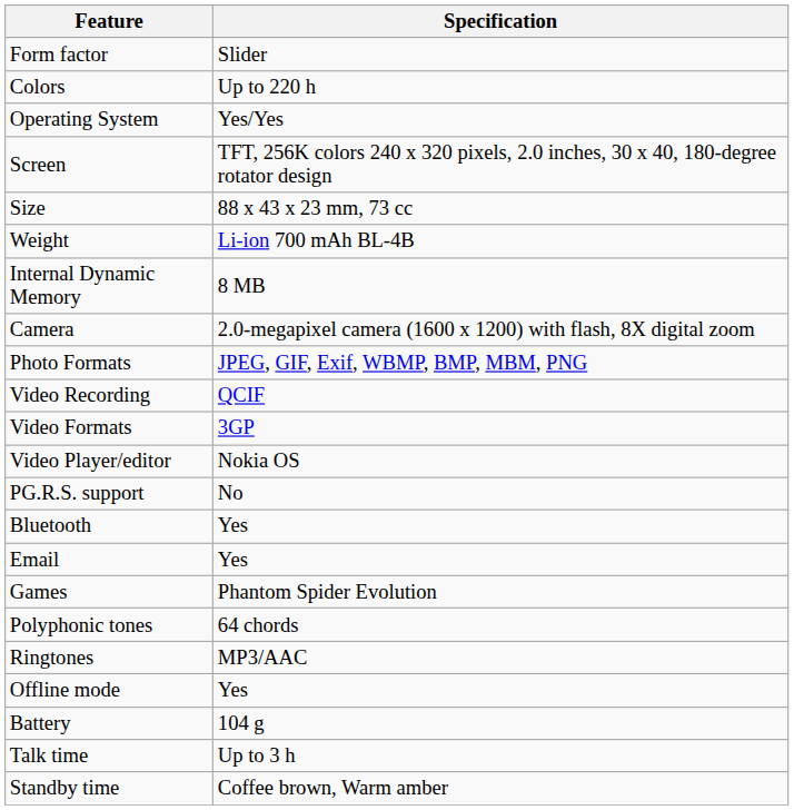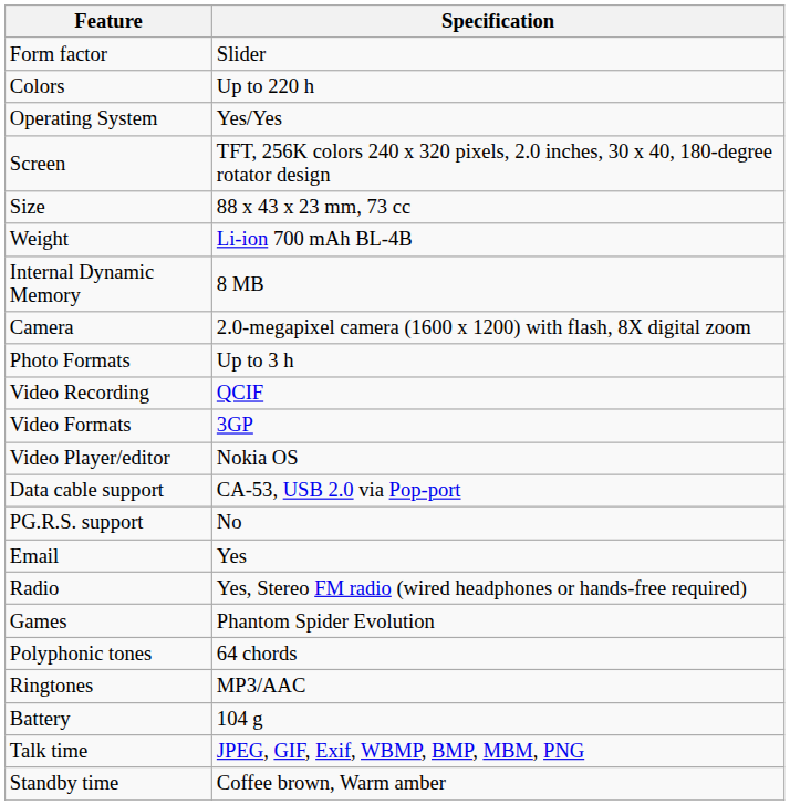Photo Formats | Specification: JPEG, GIF, Exif, WBMP, BMP, MBM, PNG -> Up to 3 h
+ row: Data cable support | CA-53, USB 2.0 via Pop-port
- row: Bluetooth | Yes
+ row: Radio | Yes, Stereo FM radio (wired headphones or hands-free required)
- row: Offline mode | Yes
Talk time | Specification: Up to 3 h -> JPEG, GIF, Exif, WBMP, BMP, MBM, PNG
